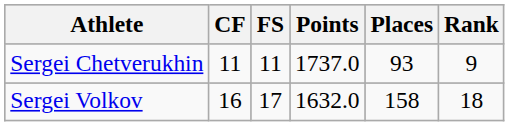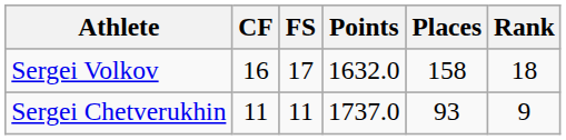rows swapped: Sergei Volkov <-> Sergei Chetverukhin
